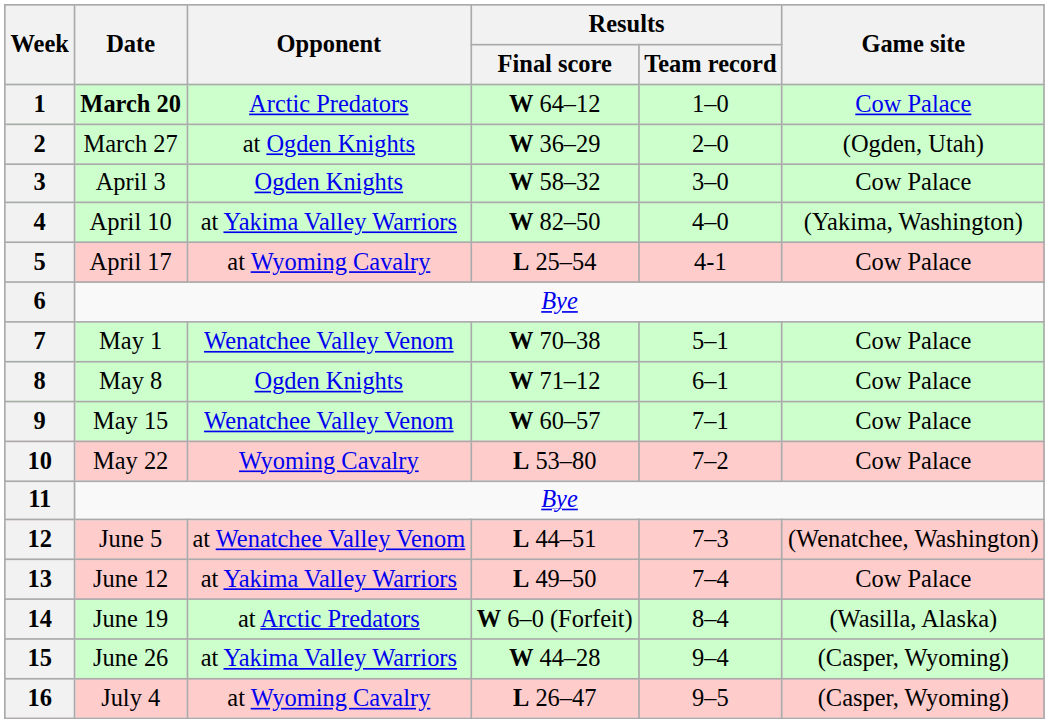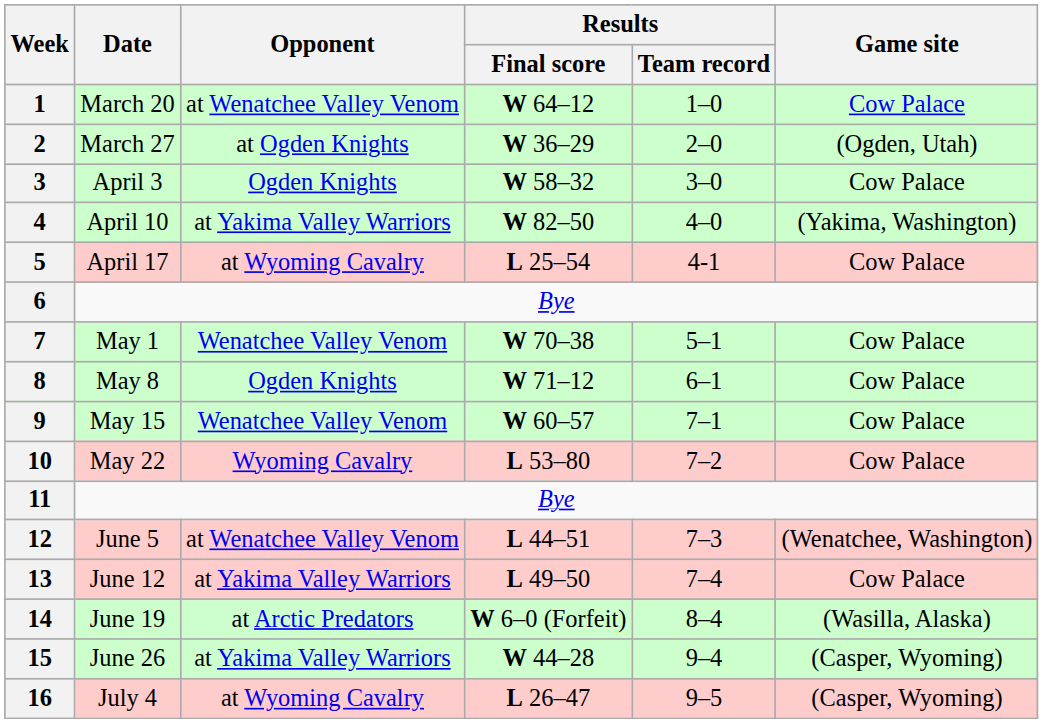1 | Date: bold -> normal
1 | Opponent: Arctic Predators -> at Wenatchee Valley Venom
